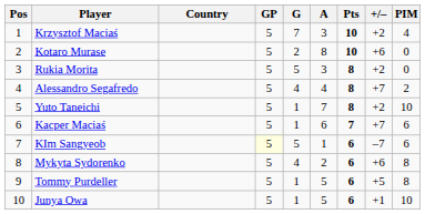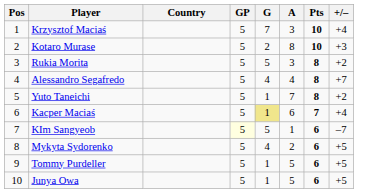- column: PIM | 4 | 0 | 0 | 2 | 10 | 6 | 6 | 8 | 8 | 10
Krzysztof Maciaś | +/–: +2 -> +4
Kotaro Murase | +/–: +6 -> +3
Kacper Maciaś | G: no background -> khaki background
Kacper Maciaś | +/–: +7 -> +4
Mykyta Sydorenko | +/–: +6 -> +5
Junya Owa | +/–: +1 -> +5
